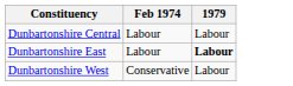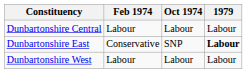+ column: Oct 1974 | Labour | SNP | Labour
Dunbartonshire East | Feb 1974: Labour -> Conservative
Dunbartonshire West | Feb 1974: Conservative -> Labour
